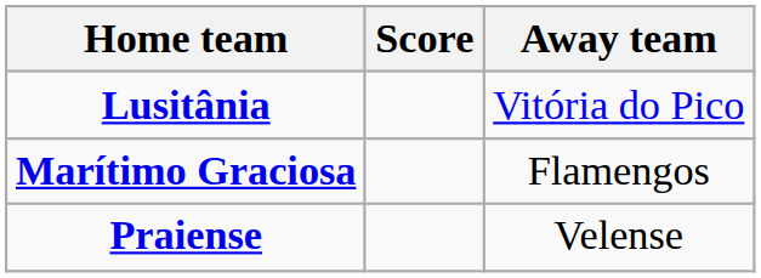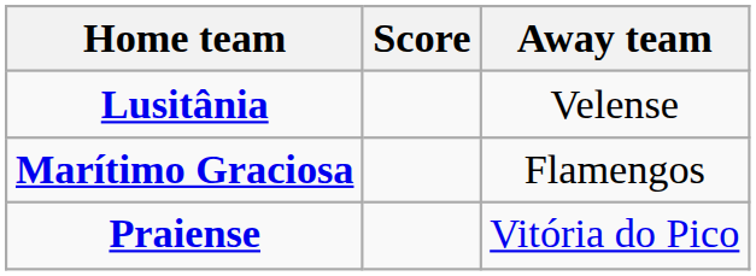Lusitânia | Away team: Vitória do Pico -> Velense
Praiense | Away team: Velense -> Vitória do Pico
